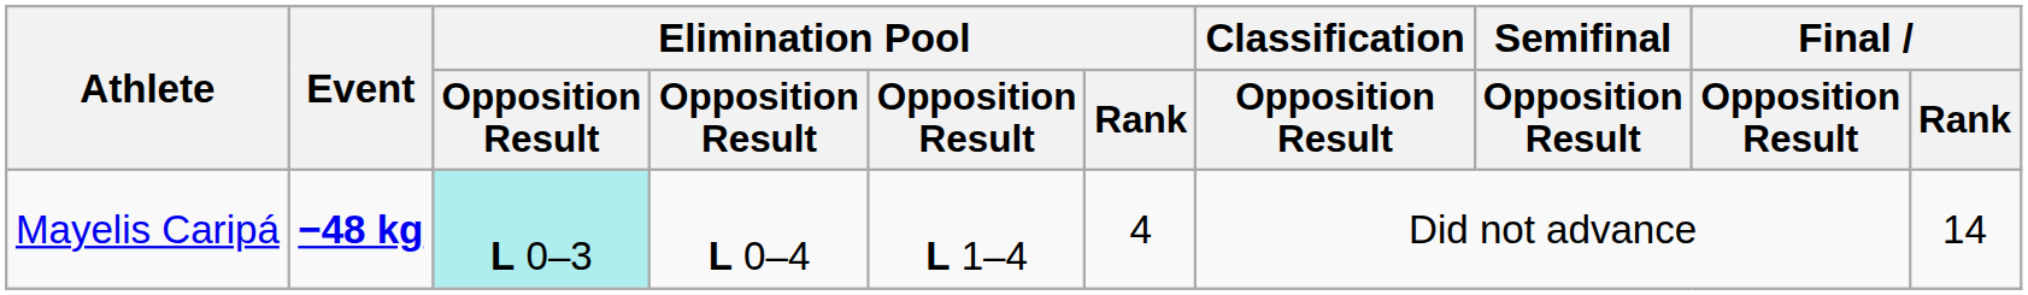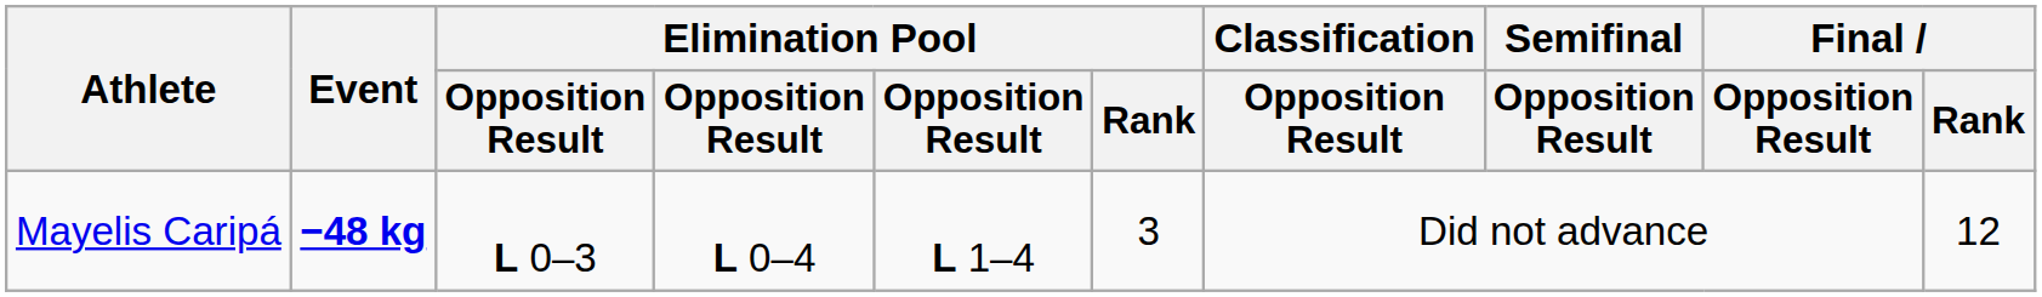Mayelis Caripá | column 3: paleturquoise background -> no background
Mayelis Caripá | Elimination Pool / Rank: 4 -> 3
Mayelis Caripá | Final / Rank: 14 -> 12
